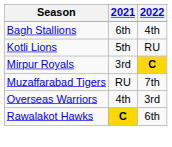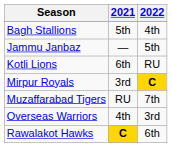Bagh Stallions | 2021: 6th -> 5th
+ row: Jammu Janbaz | — | 5th
Kotli Lions | 2021: 5th -> 6th
